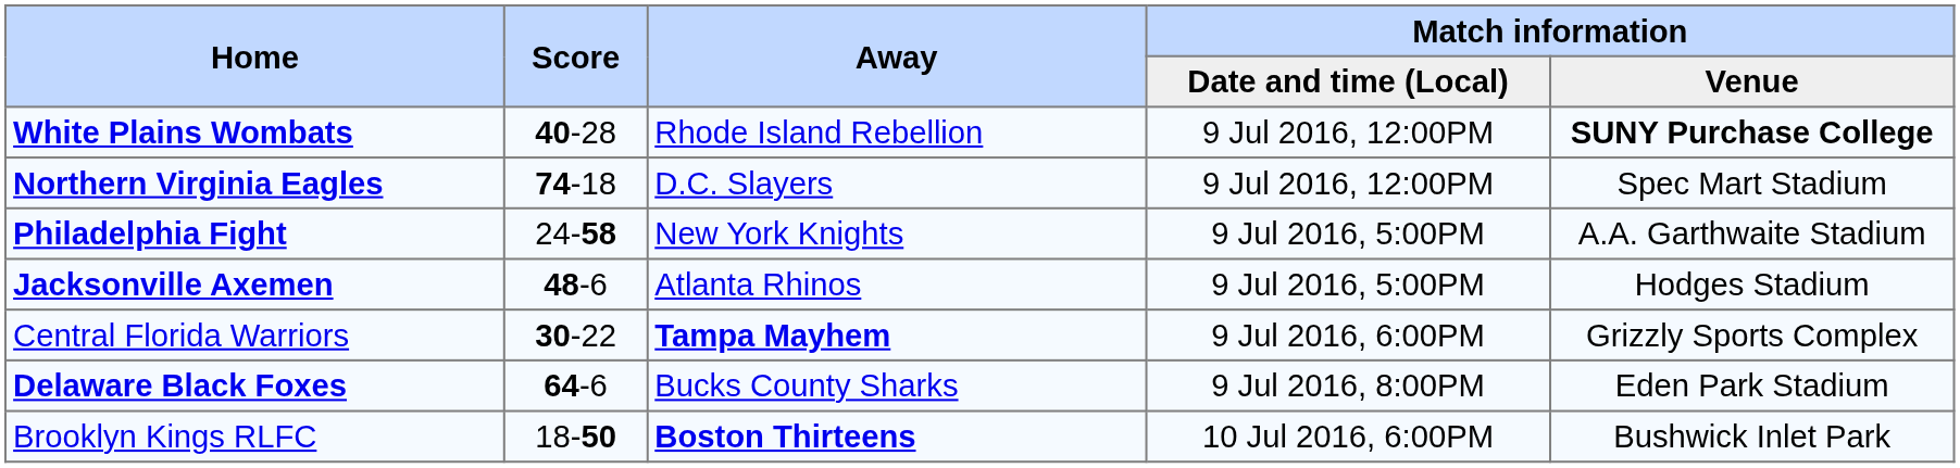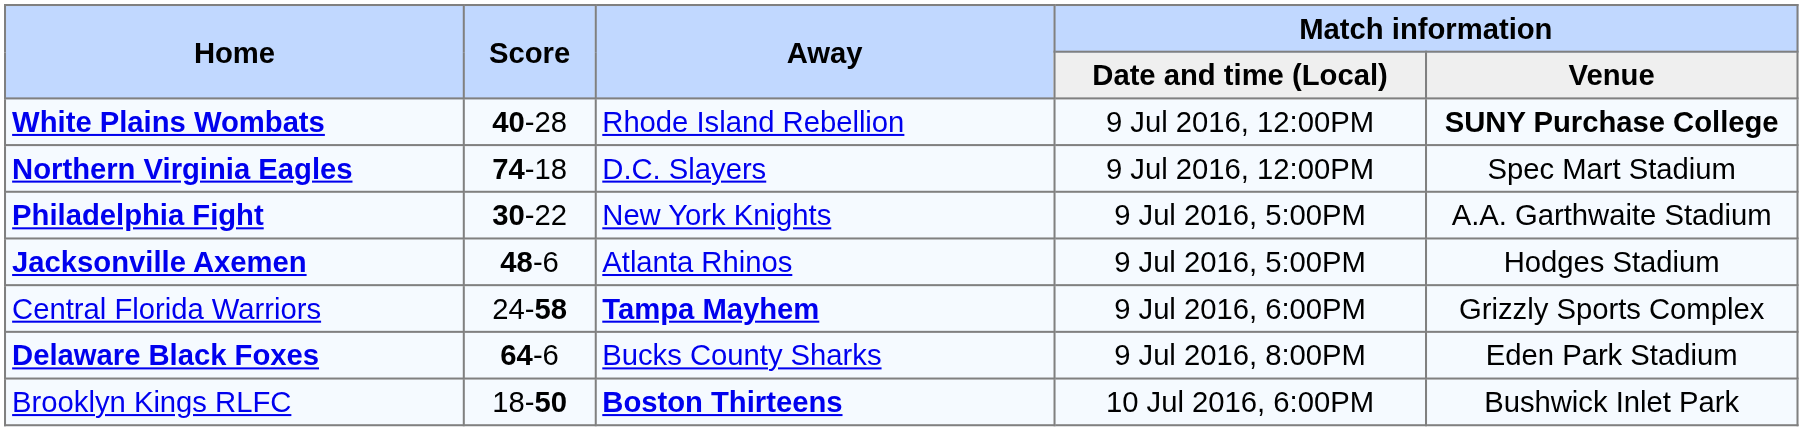Philadelphia Fight | Score: 24-58 -> 30-22
Central Florida Warriors | Score: 30-22 -> 24-58
